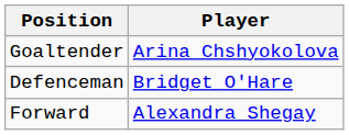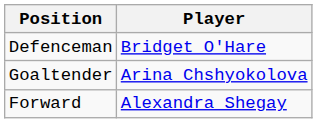rows swapped: Goaltender <-> Defenceman
